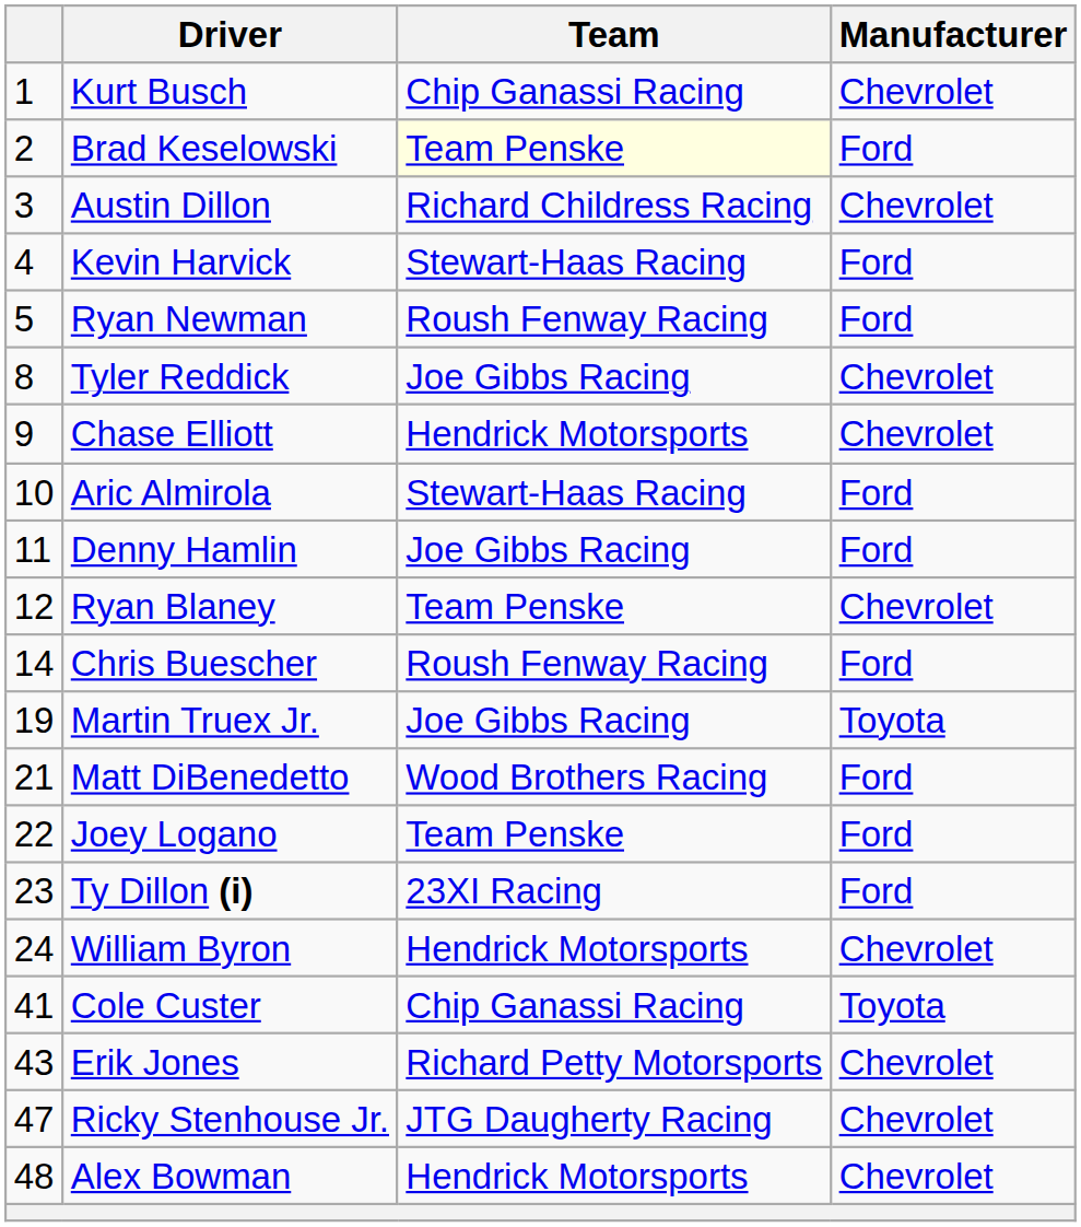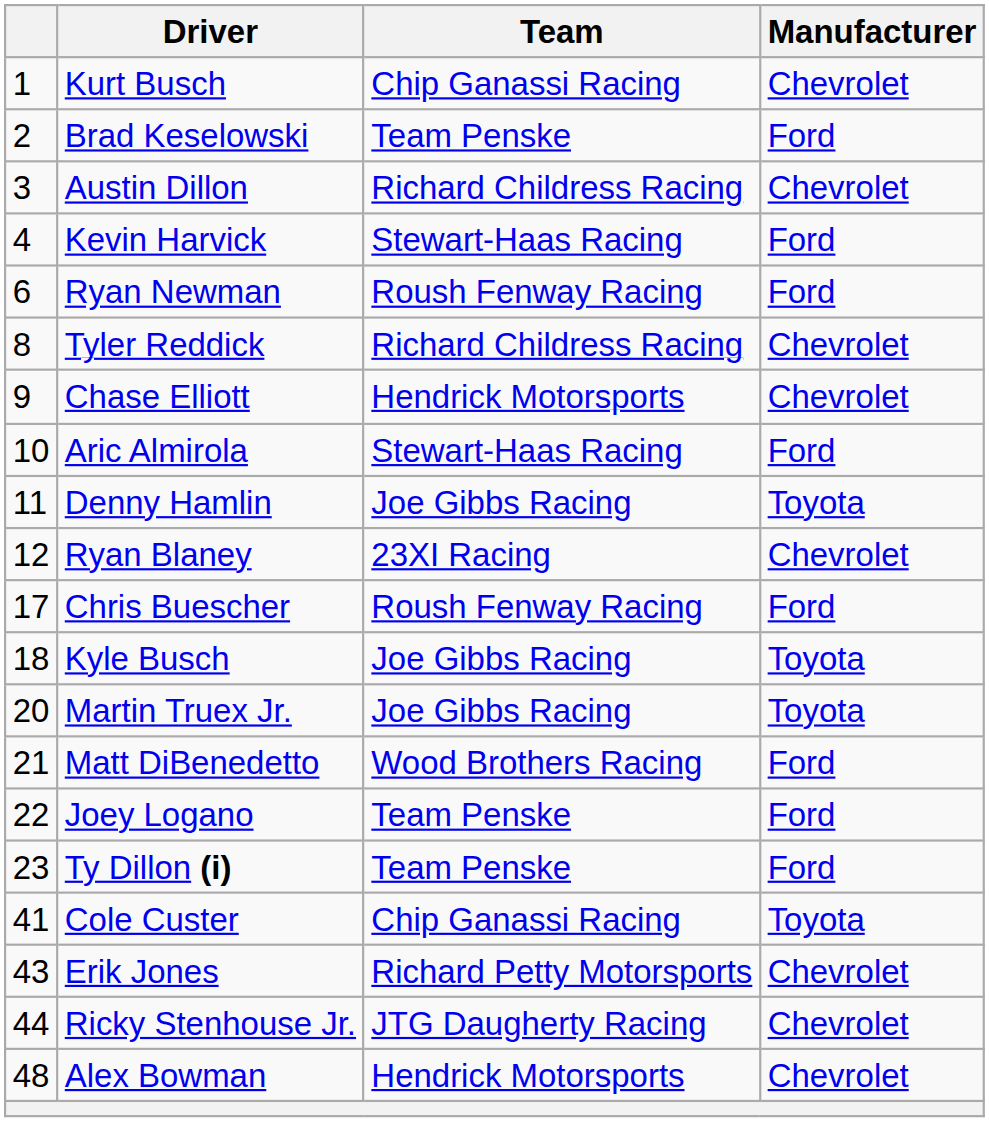Brad Keselowski | Team: lightyellow background -> no background
Ryan Newman | column 1: 5 -> 6
Tyler Reddick | Team: Joe Gibbs Racing -> Richard Childress Racing
Denny Hamlin | Manufacturer: Ford -> Toyota
Ryan Blaney | Team: Team Penske -> 23XI Racing
Chris Buescher | column 1: 14 -> 17
+ row: 18 | Kyle Busch | Joe Gibbs Racing | Toyota
Martin Truex Jr. | column 1: 19 -> 20
Ty Dillon (i) | Team: 23XI Racing -> Team Penske
- row: 24 | William Byron | Hendrick Motorsports | Chevrolet
Ricky Stenhouse Jr. | column 1: 47 -> 44
